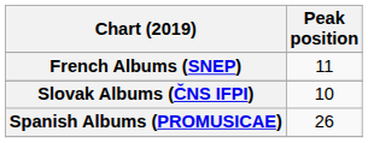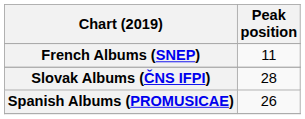Slovak Albums (ČNS IFPI) | Peak position: 10 -> 28
